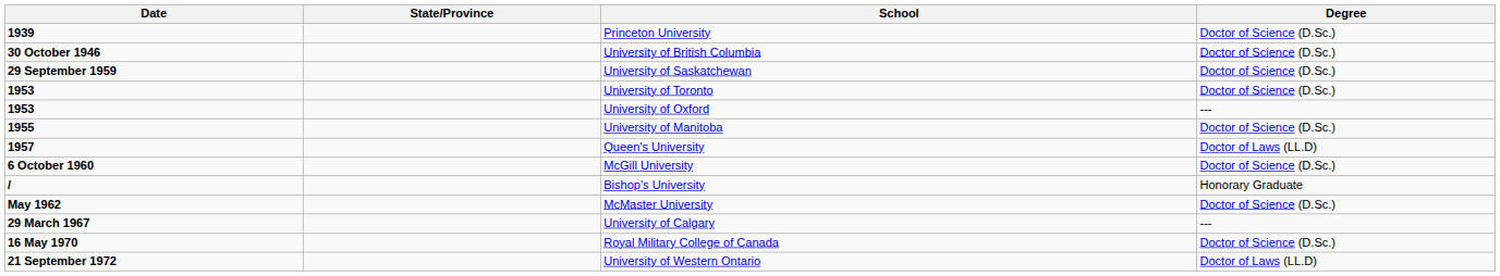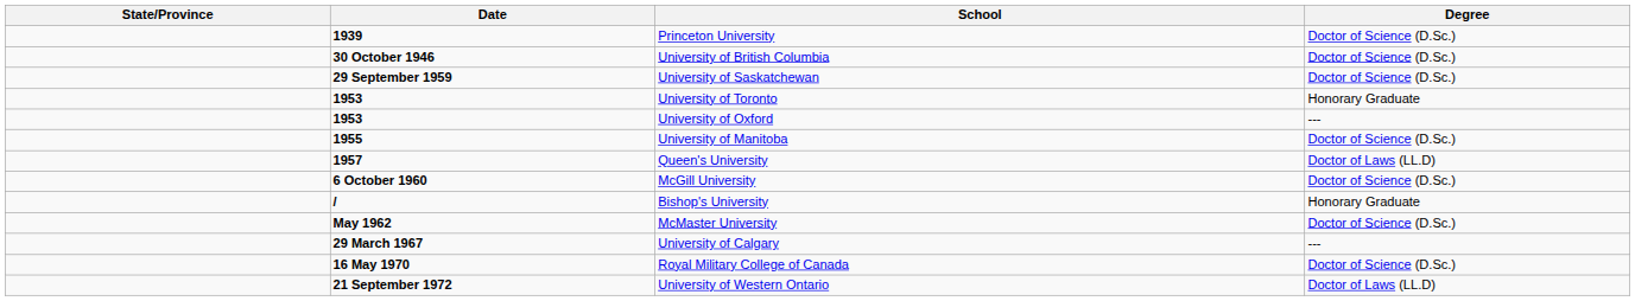columns swapped: State/Province <-> Date
University of Toronto | Degree: Doctor of Science (D.Sc.) -> Honorary Graduate
